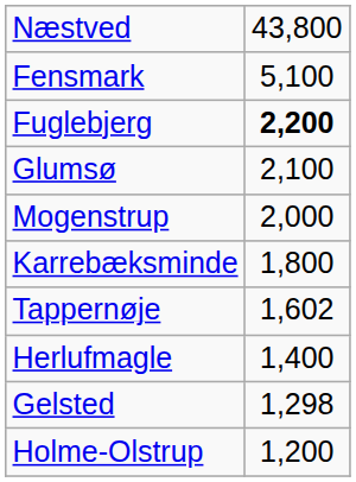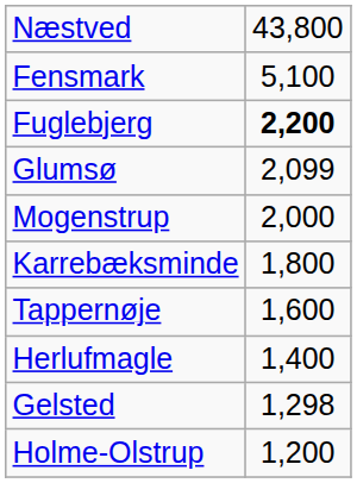Glumsø | column 2: 2,100 -> 2,099
Tappernøje | column 2: 1,602 -> 1,600
